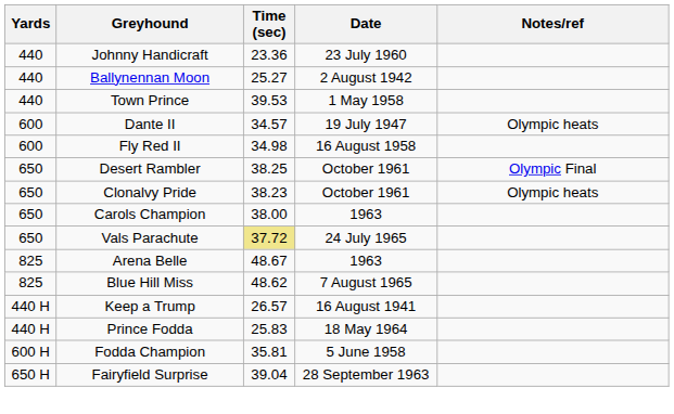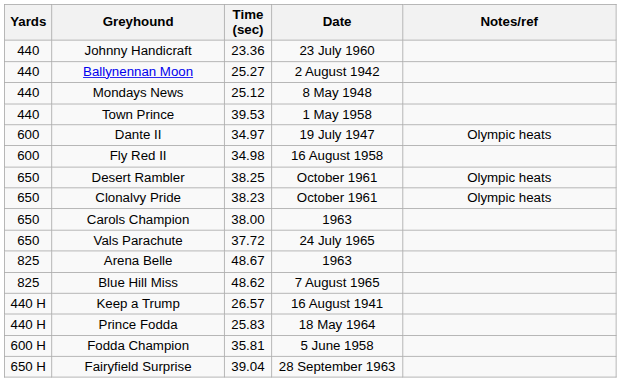+ row: 440 | Mondays News | 25.12 | 8 May 1948
Dante II | Time (sec): 34.57 -> 34.97
Desert Rambler | Notes/ref: Olympic Final -> Olympic heats
Vals Parachute | Time (sec): khaki background -> no background
